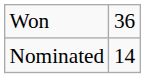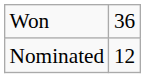Nominated | column 2: 14 -> 12
